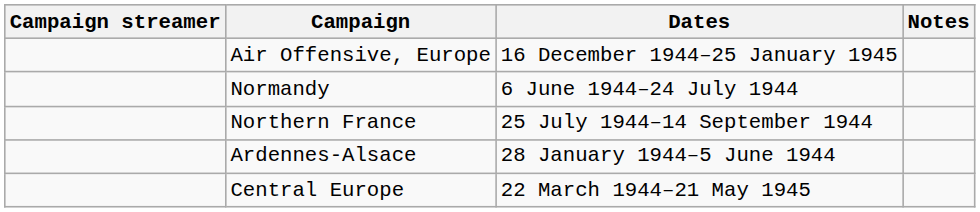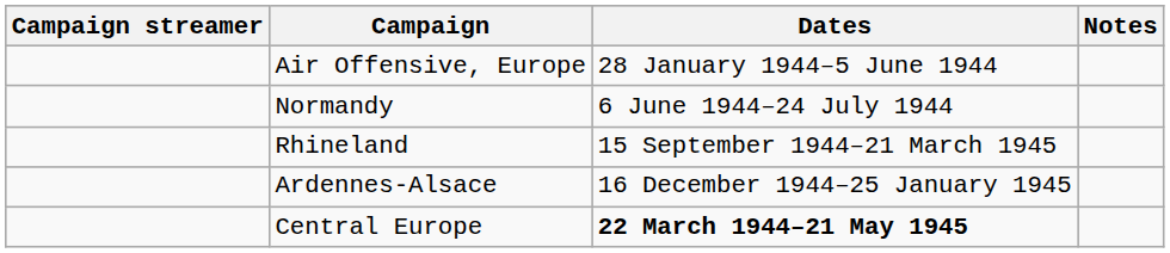Air Offensive, Europe | Dates: 16 December 1944–25 January 1945 -> 28 January 1944–5 June 1944
- row: Northern France | 25 July 1944–14 September 1944
+ row: Rhineland | 15 September 1944–21 March 1945
Ardennes-Alsace | Dates: 28 January 1944–5 June 1944 -> 16 December 1944–25 January 1945
Central Europe | Dates: normal -> bold
